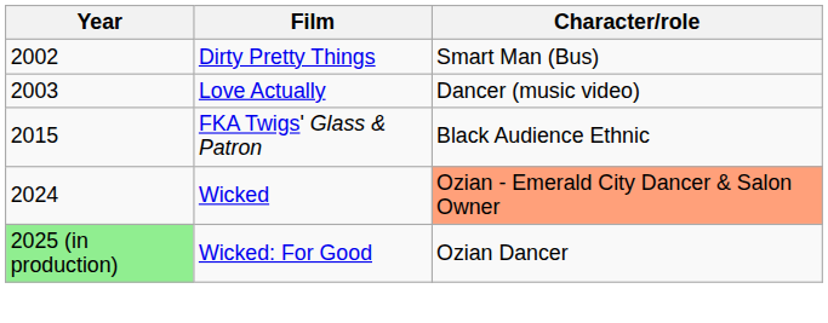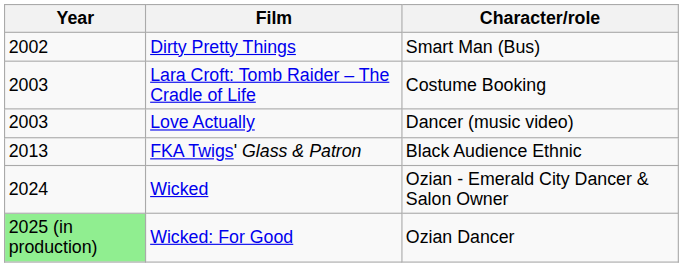+ row: 2003 | Lara Croft: Tomb Raider – The Cradle of Life | Costume Booking
FKA Twigs' Glass & Patron | Year: 2015 -> 2013
Wicked | Character/role: lightsalmon background -> no background
